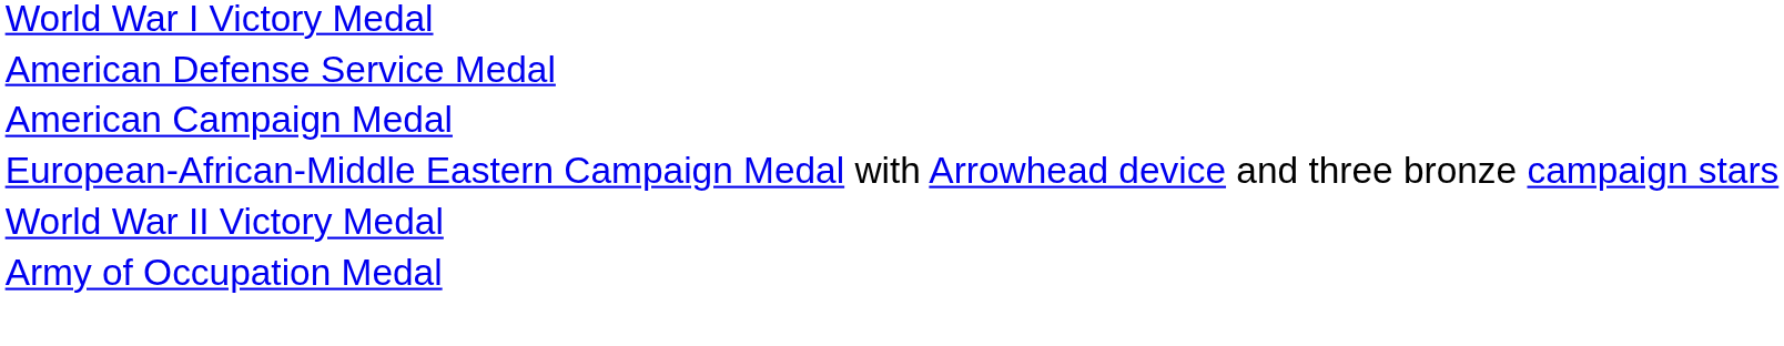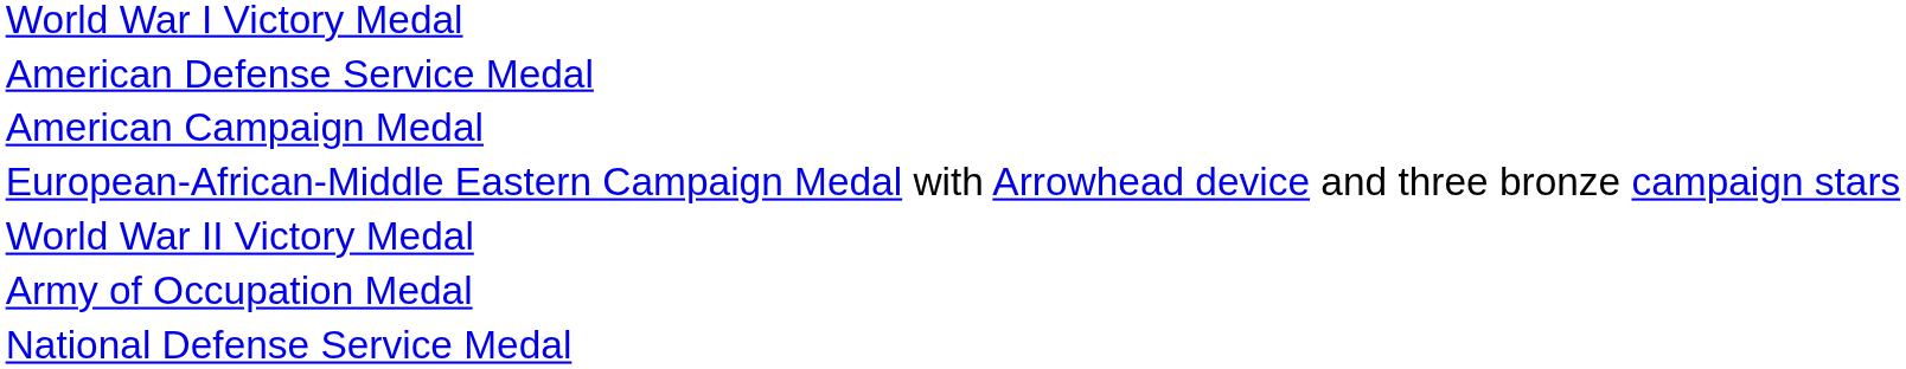+ row: National Defense Service Medal
